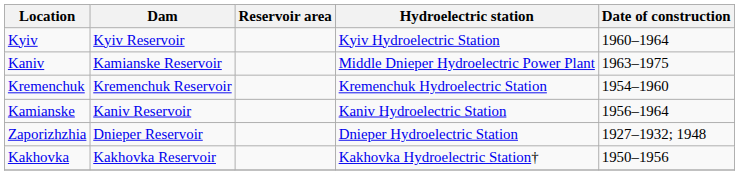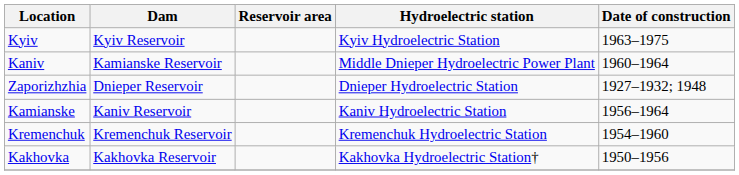Kyiv | Date of construction: 1960–1964 -> 1963–1975
Kaniv | Date of construction: 1963–1975 -> 1960–1964
rows swapped: Kremenchuk <-> Zaporizhzhia
